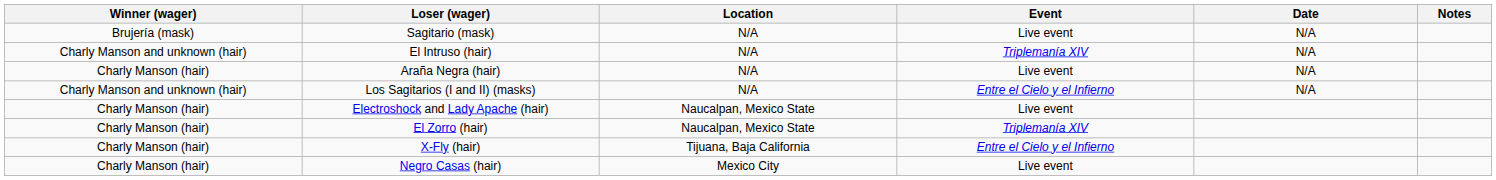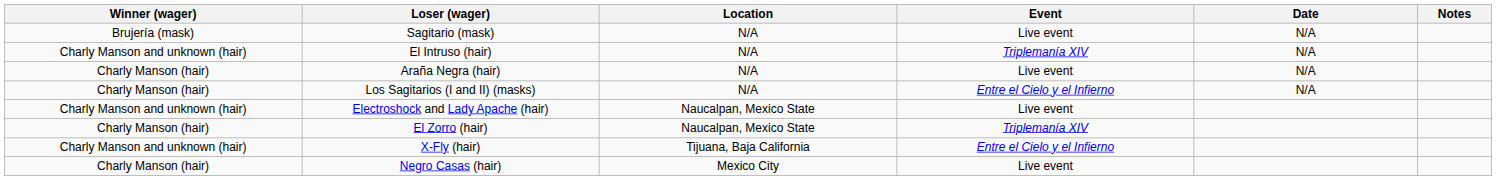Los Sagitarios (I and II) (masks) | Winner (wager): Charly Manson and unknown (hair) -> Charly Manson (hair)
Electroshock and Lady Apache (hair) | Winner (wager): Charly Manson (hair) -> Charly Manson and unknown (hair)
X-Fly (hair) | Winner (wager): Charly Manson (hair) -> Charly Manson and unknown (hair)
